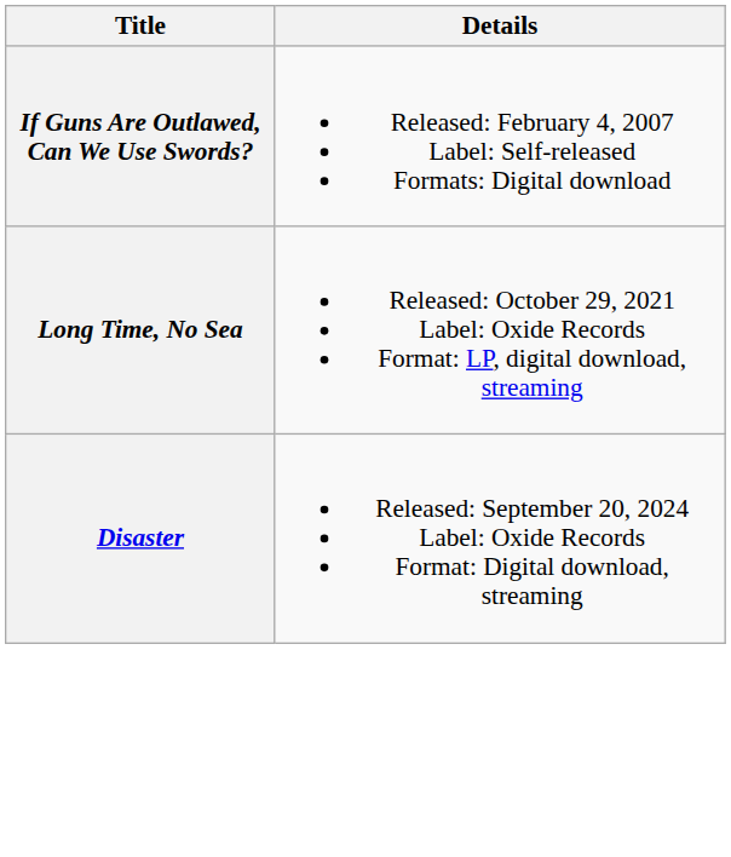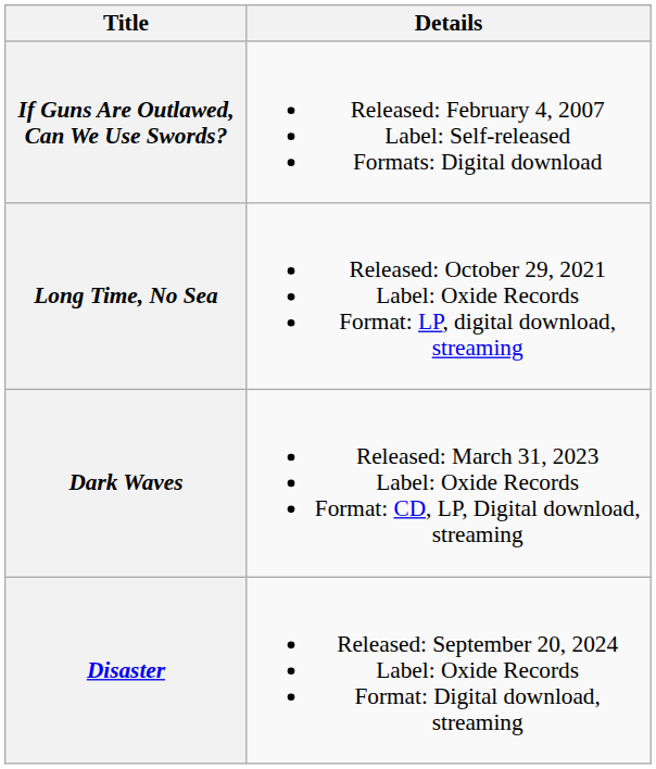+ row: Dark Waves | Released: March 31, 2023 Label: Oxide Records Format: CD, LP, Digital download, streaming
